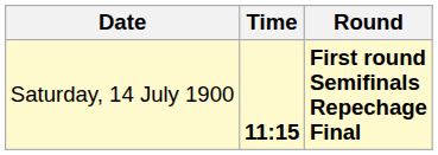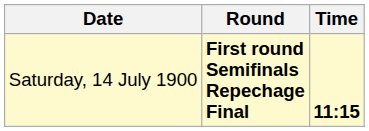columns swapped: Time <-> Round
